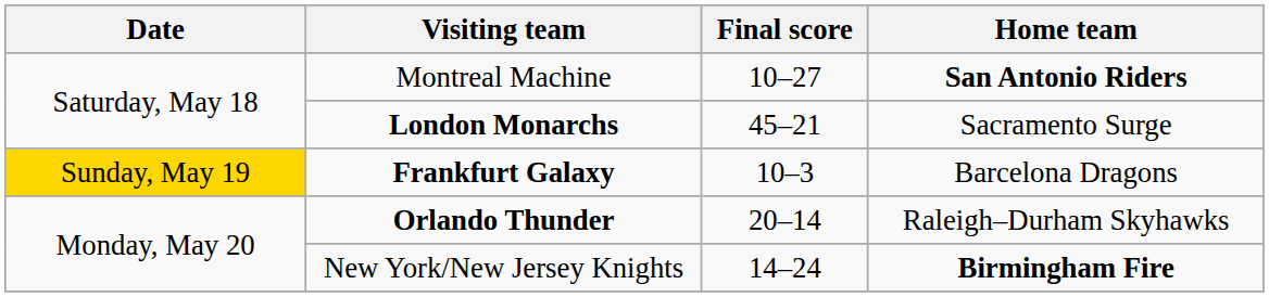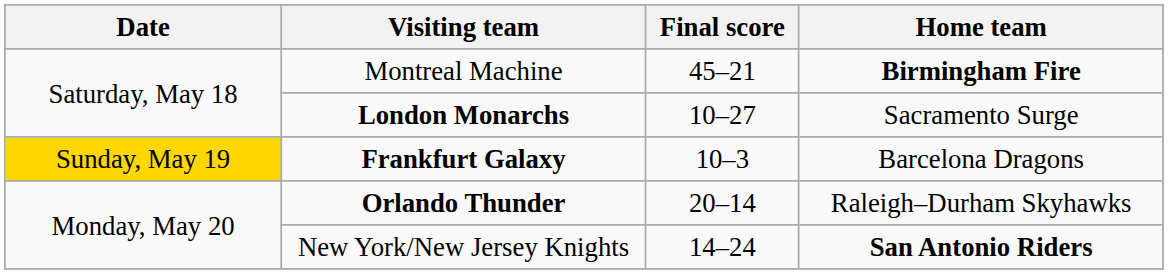Montreal Machine | Final score: 10–27 -> 45–21
Montreal Machine | Home team: San Antonio Riders -> Birmingham Fire
London Monarchs | Final score: 45–21 -> 10–27
New York/New Jersey Knights | Home team: Birmingham Fire -> San Antonio Riders
